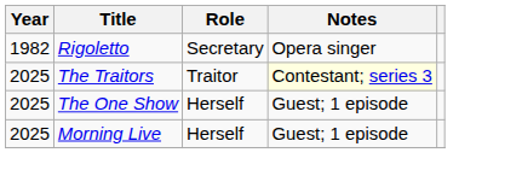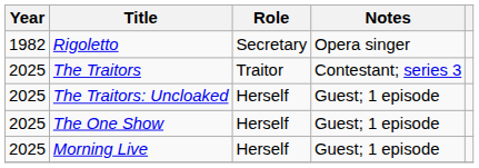The Traitors | Notes: lightyellow background -> no background
+ row: 2025 | The Traitors: Uncloaked | Herself | Guest; 1 episode
